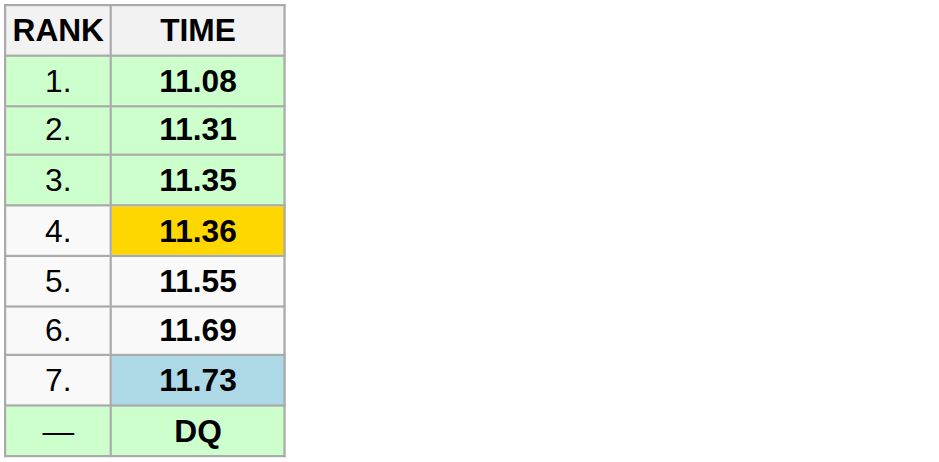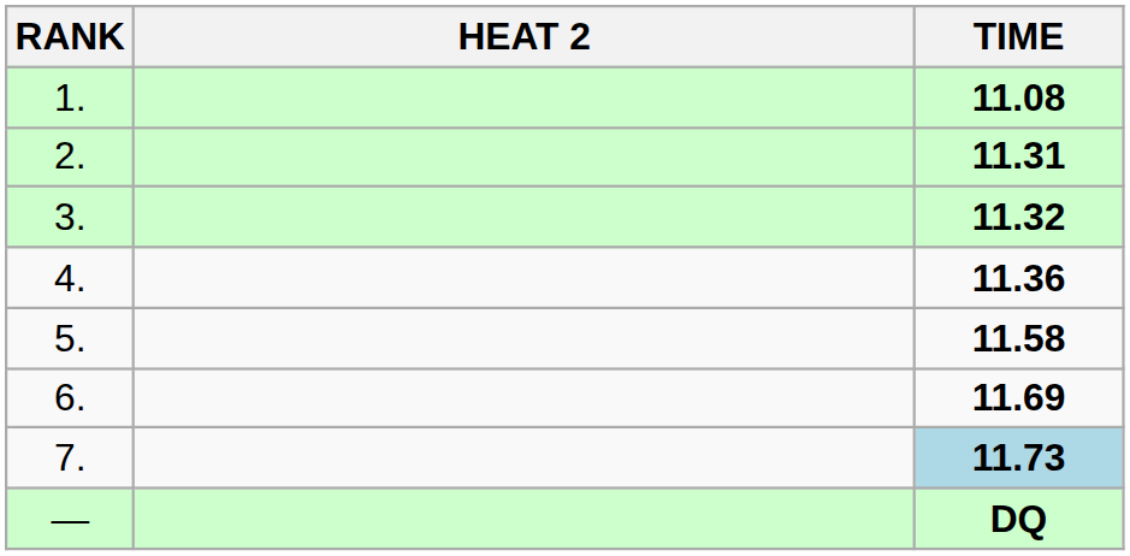+ column: HEAT 2
3. | TIME: 11.35 -> 11.32
4. | TIME: gold background -> no background
5. | TIME: 11.55 -> 11.58
